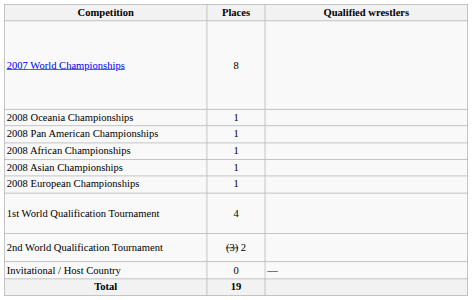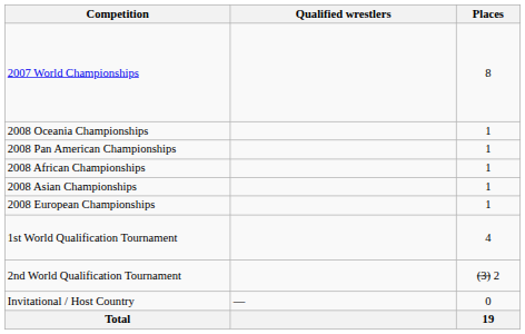columns swapped: Places <-> Qualified wrestlers
